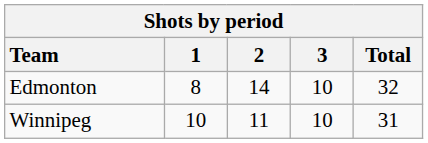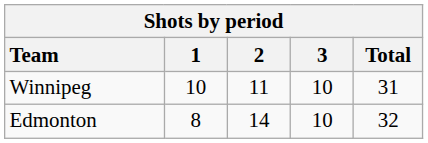rows swapped: Edmonton <-> Winnipeg
